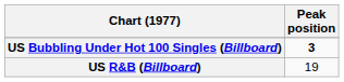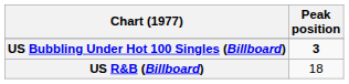US R&B (Billboard) | Peak position: 19 -> 18
